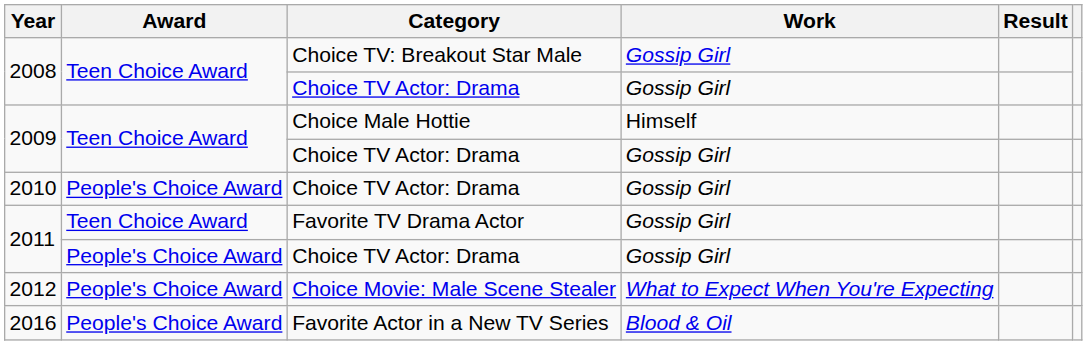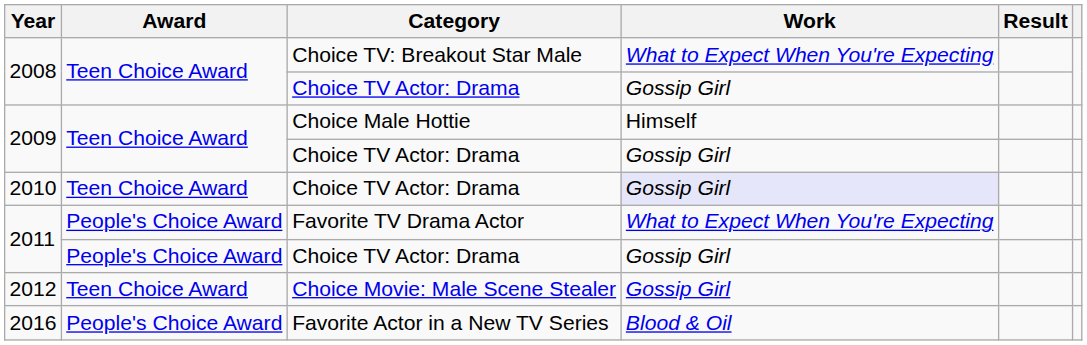2008 / Choice TV: Breakout Star Male | Work: Gossip Girl -> What to Expect When You're Expecting
2010 | Award: People's Choice Award -> Teen Choice Award
2010 | Work: no background -> lavender background
2011 / Favorite TV Drama Actor | Award: Teen Choice Award -> People's Choice Award
2011 / Favorite TV Drama Actor | Work: Gossip Girl -> What to Expect When You're Expecting
2012 | Award: People's Choice Award -> Teen Choice Award
2012 | Work: What to Expect When You're Expecting -> Gossip Girl
